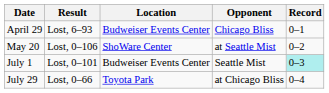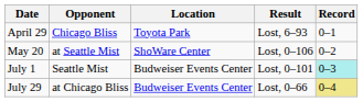columns swapped: Opponent <-> Result
April 29 | Location: Budweiser Events Center -> Toyota Park
July 29 | Location: Toyota Park -> Budweiser Events Center
July 29 | Record: no background -> khaki background
